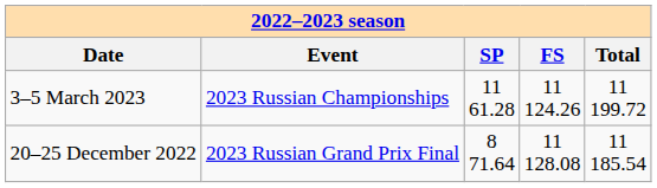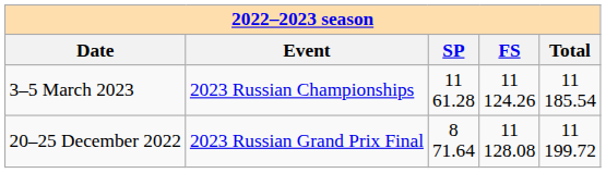3–5 March 2023 | column 5: 11 199.72 -> 11 185.54
20–25 December 2022 | column 5: 11 185.54 -> 11 199.72
